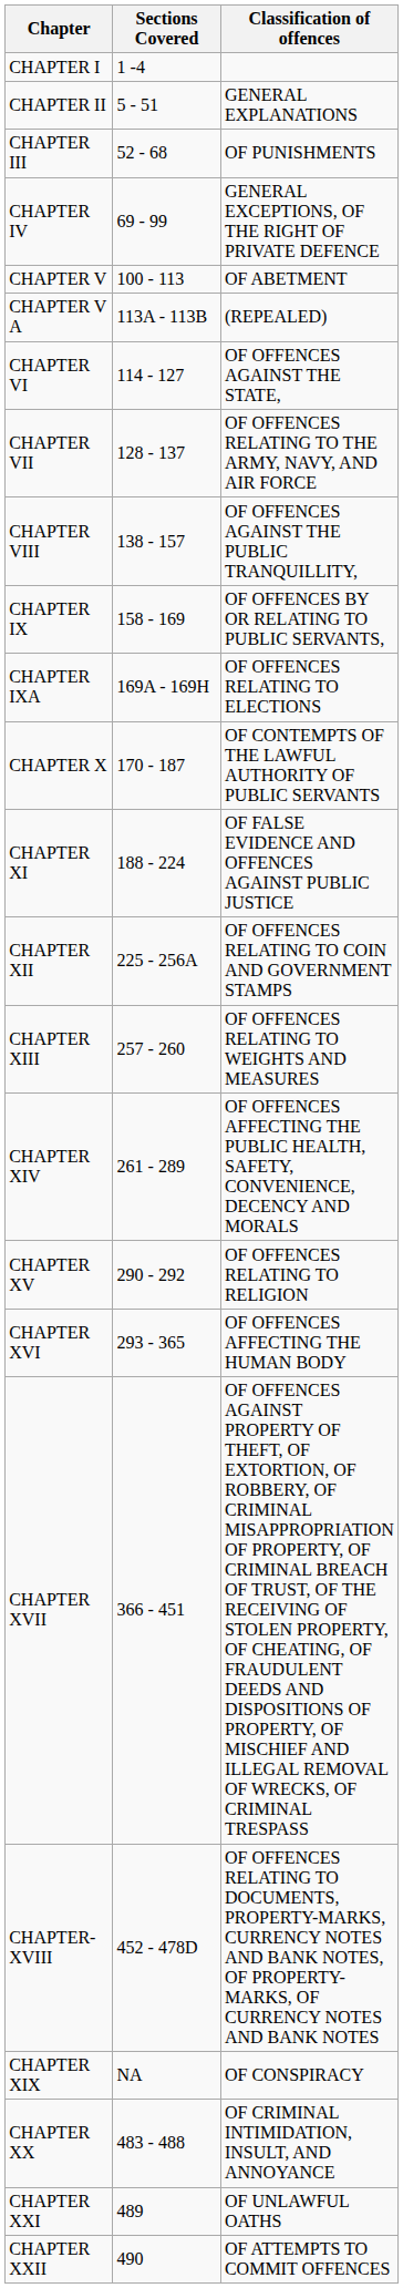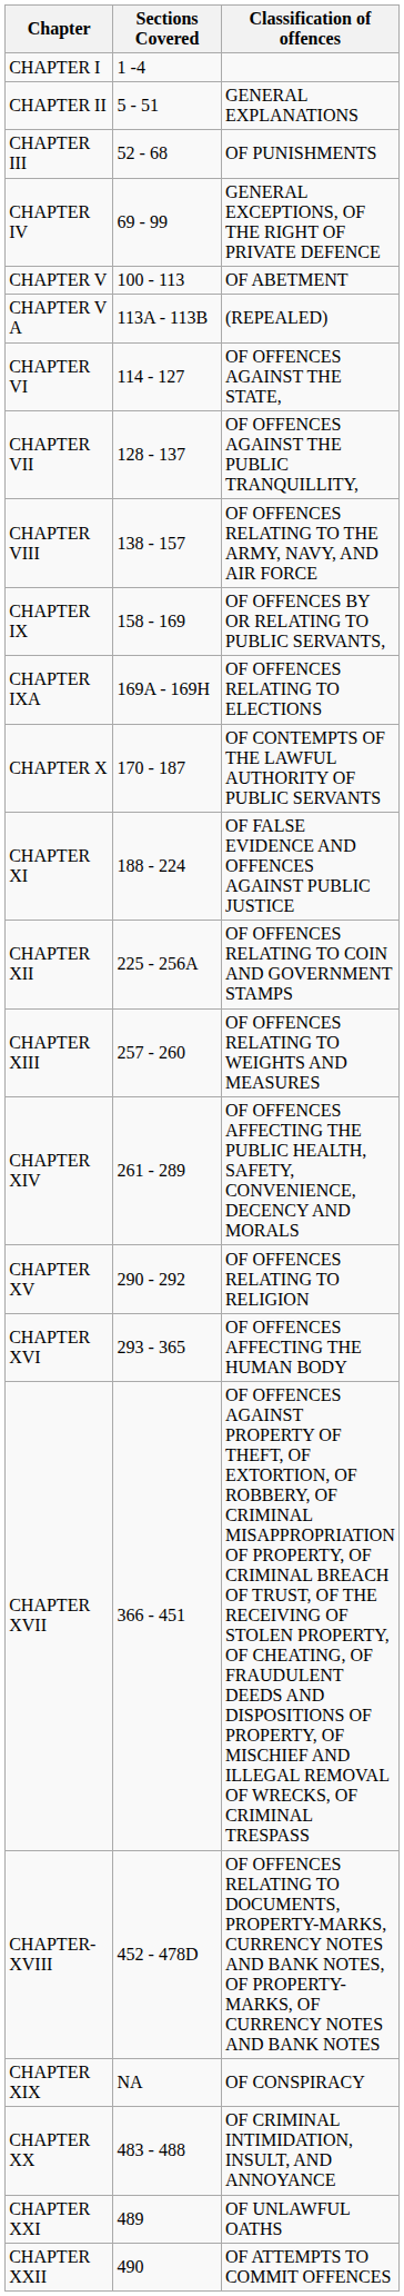CHAPTER VII | Classification of offences: OF OFFENCES RELATING TO THE ARMY, NAVY, AND AIR FORCE -> OF OFFENCES AGAINST THE PUBLIC TRANQUILLITY,
CHAPTER VIII | Classification of offences: OF OFFENCES AGAINST THE PUBLIC TRANQUILLITY, -> OF OFFENCES RELATING TO THE ARMY, NAVY, AND AIR FORCE
